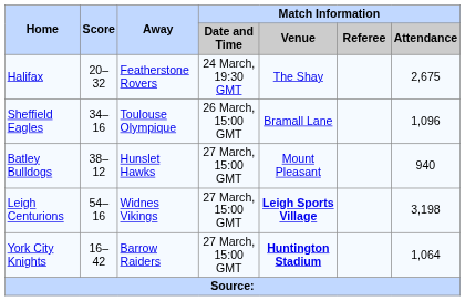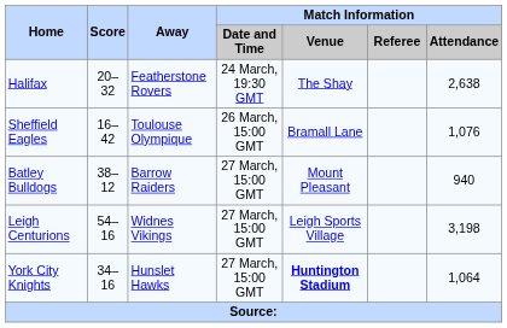Halifax | Match Information / Attendance: 2,675 -> 2,638
Sheffield Eagles | Score: 34–16 -> 16–42
Sheffield Eagles | Match Information / Attendance: 1,096 -> 1,076
Batley Bulldogs | Away: Hunslet Hawks -> Barrow Raiders
Leigh Centurions | Match Information / Venue: bold -> normal
York City Knights | Score: 16–42 -> 34–16
York City Knights | Away: Barrow Raiders -> Hunslet Hawks
